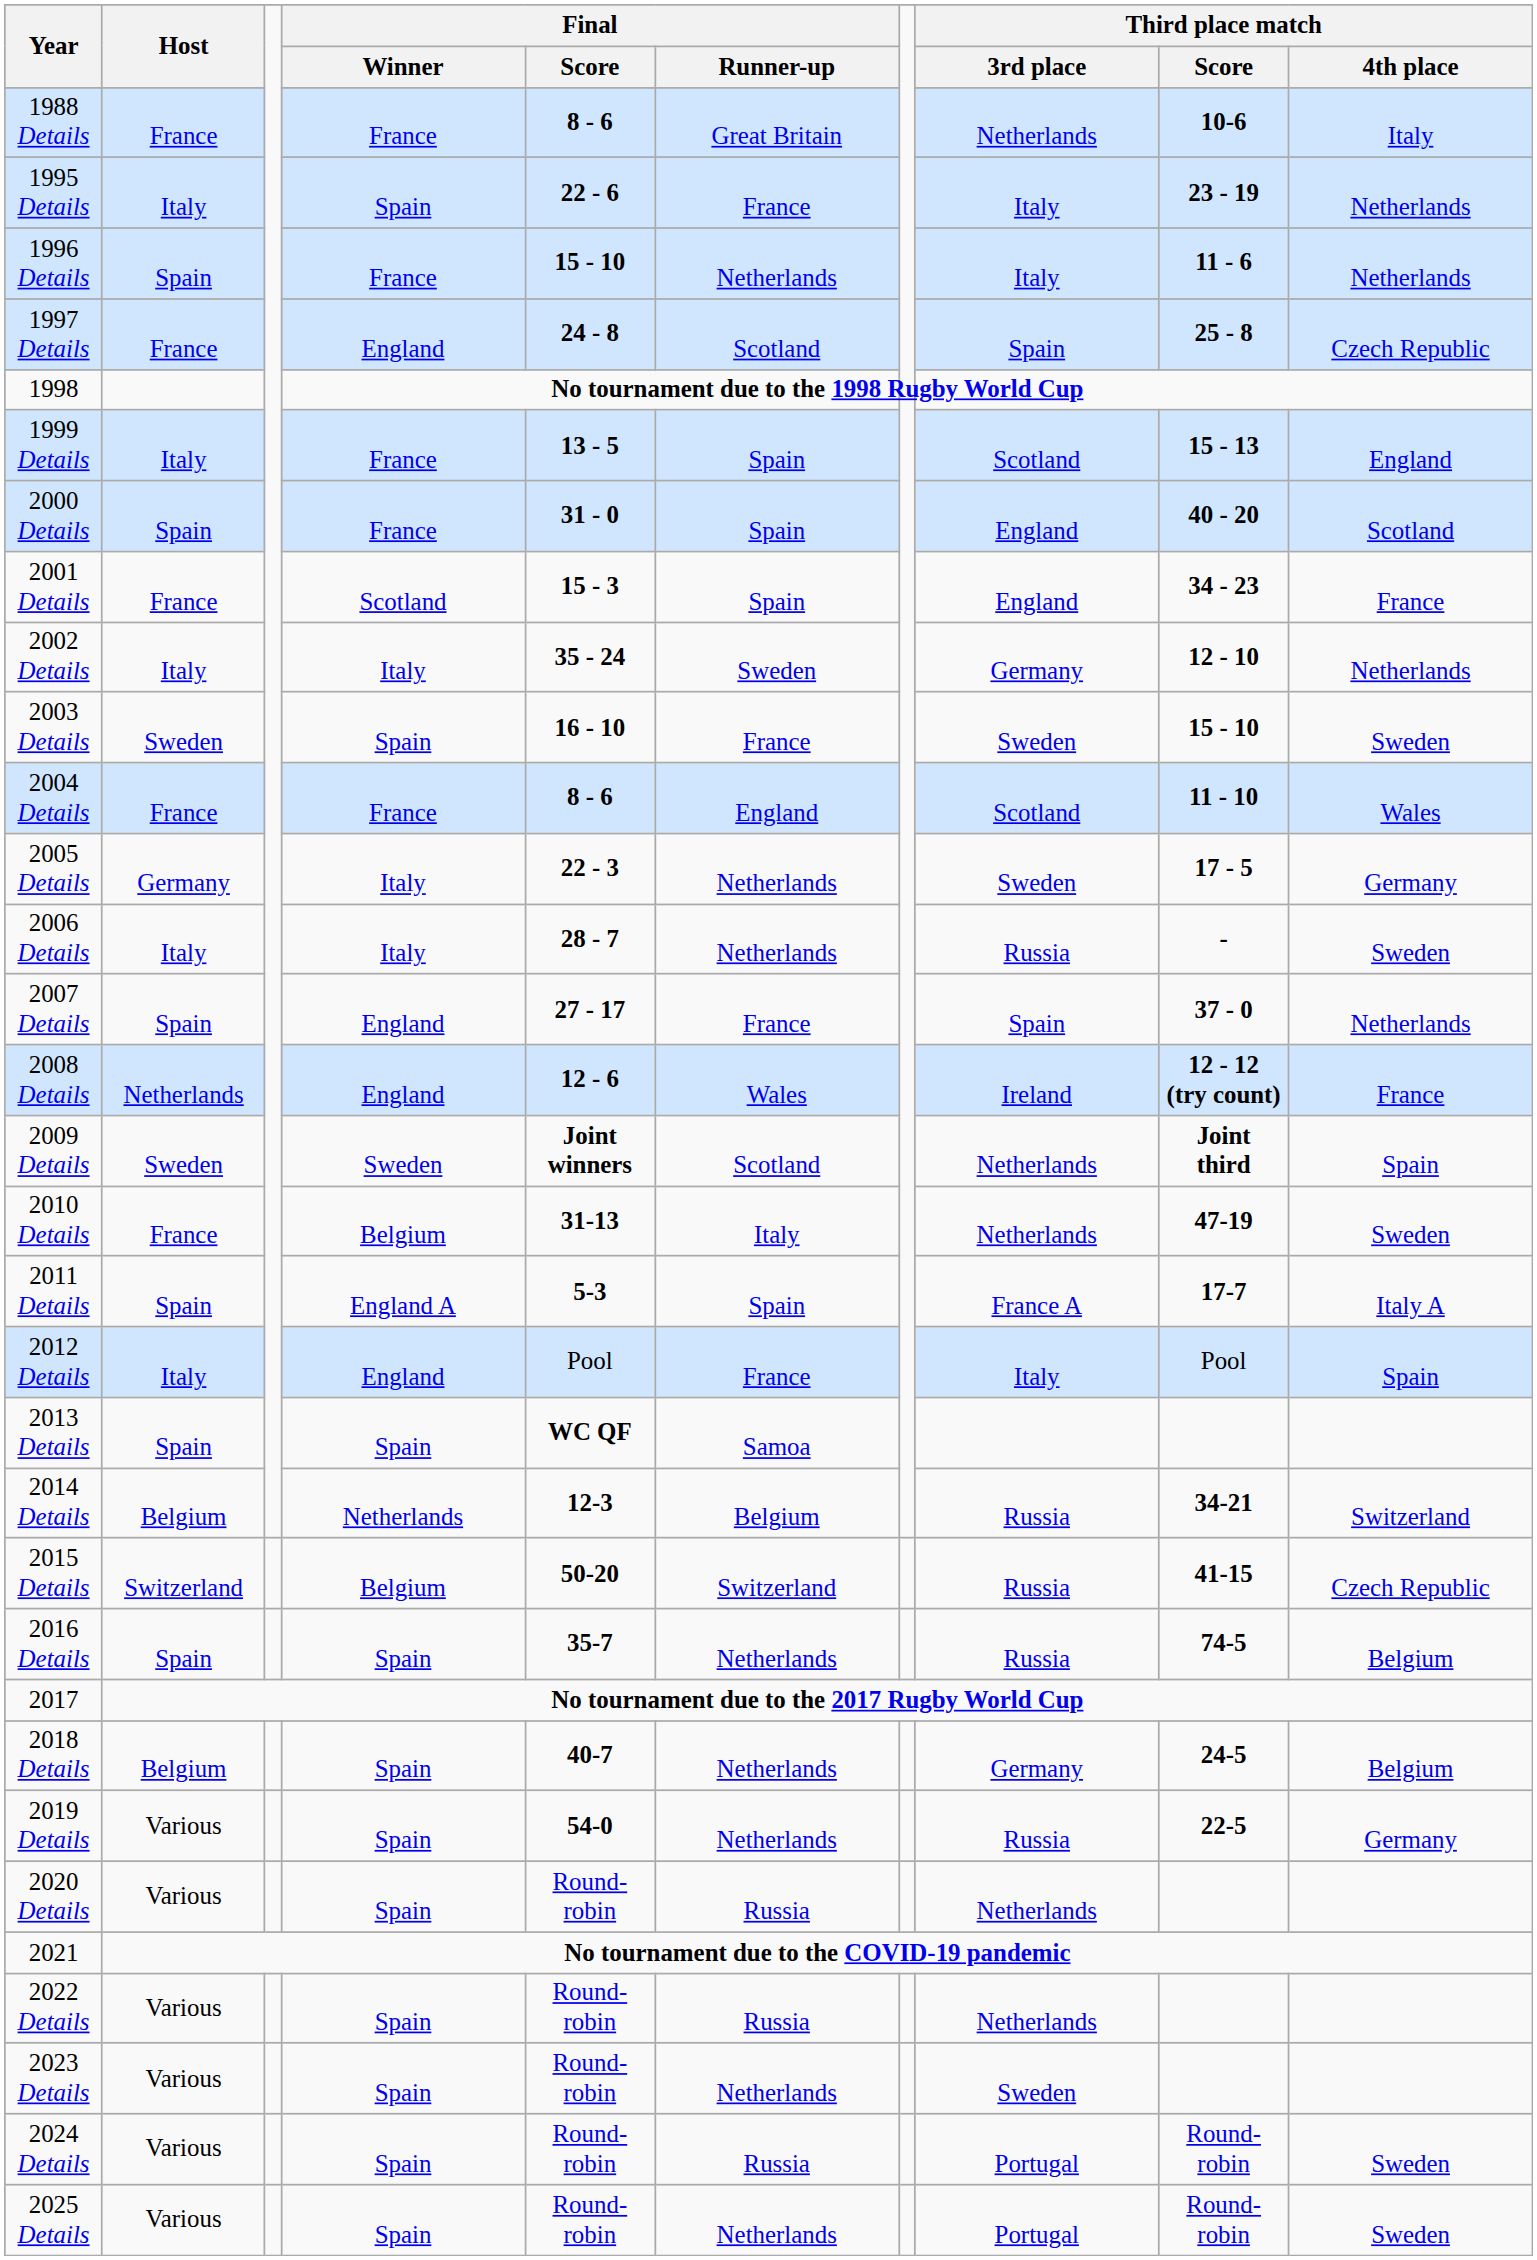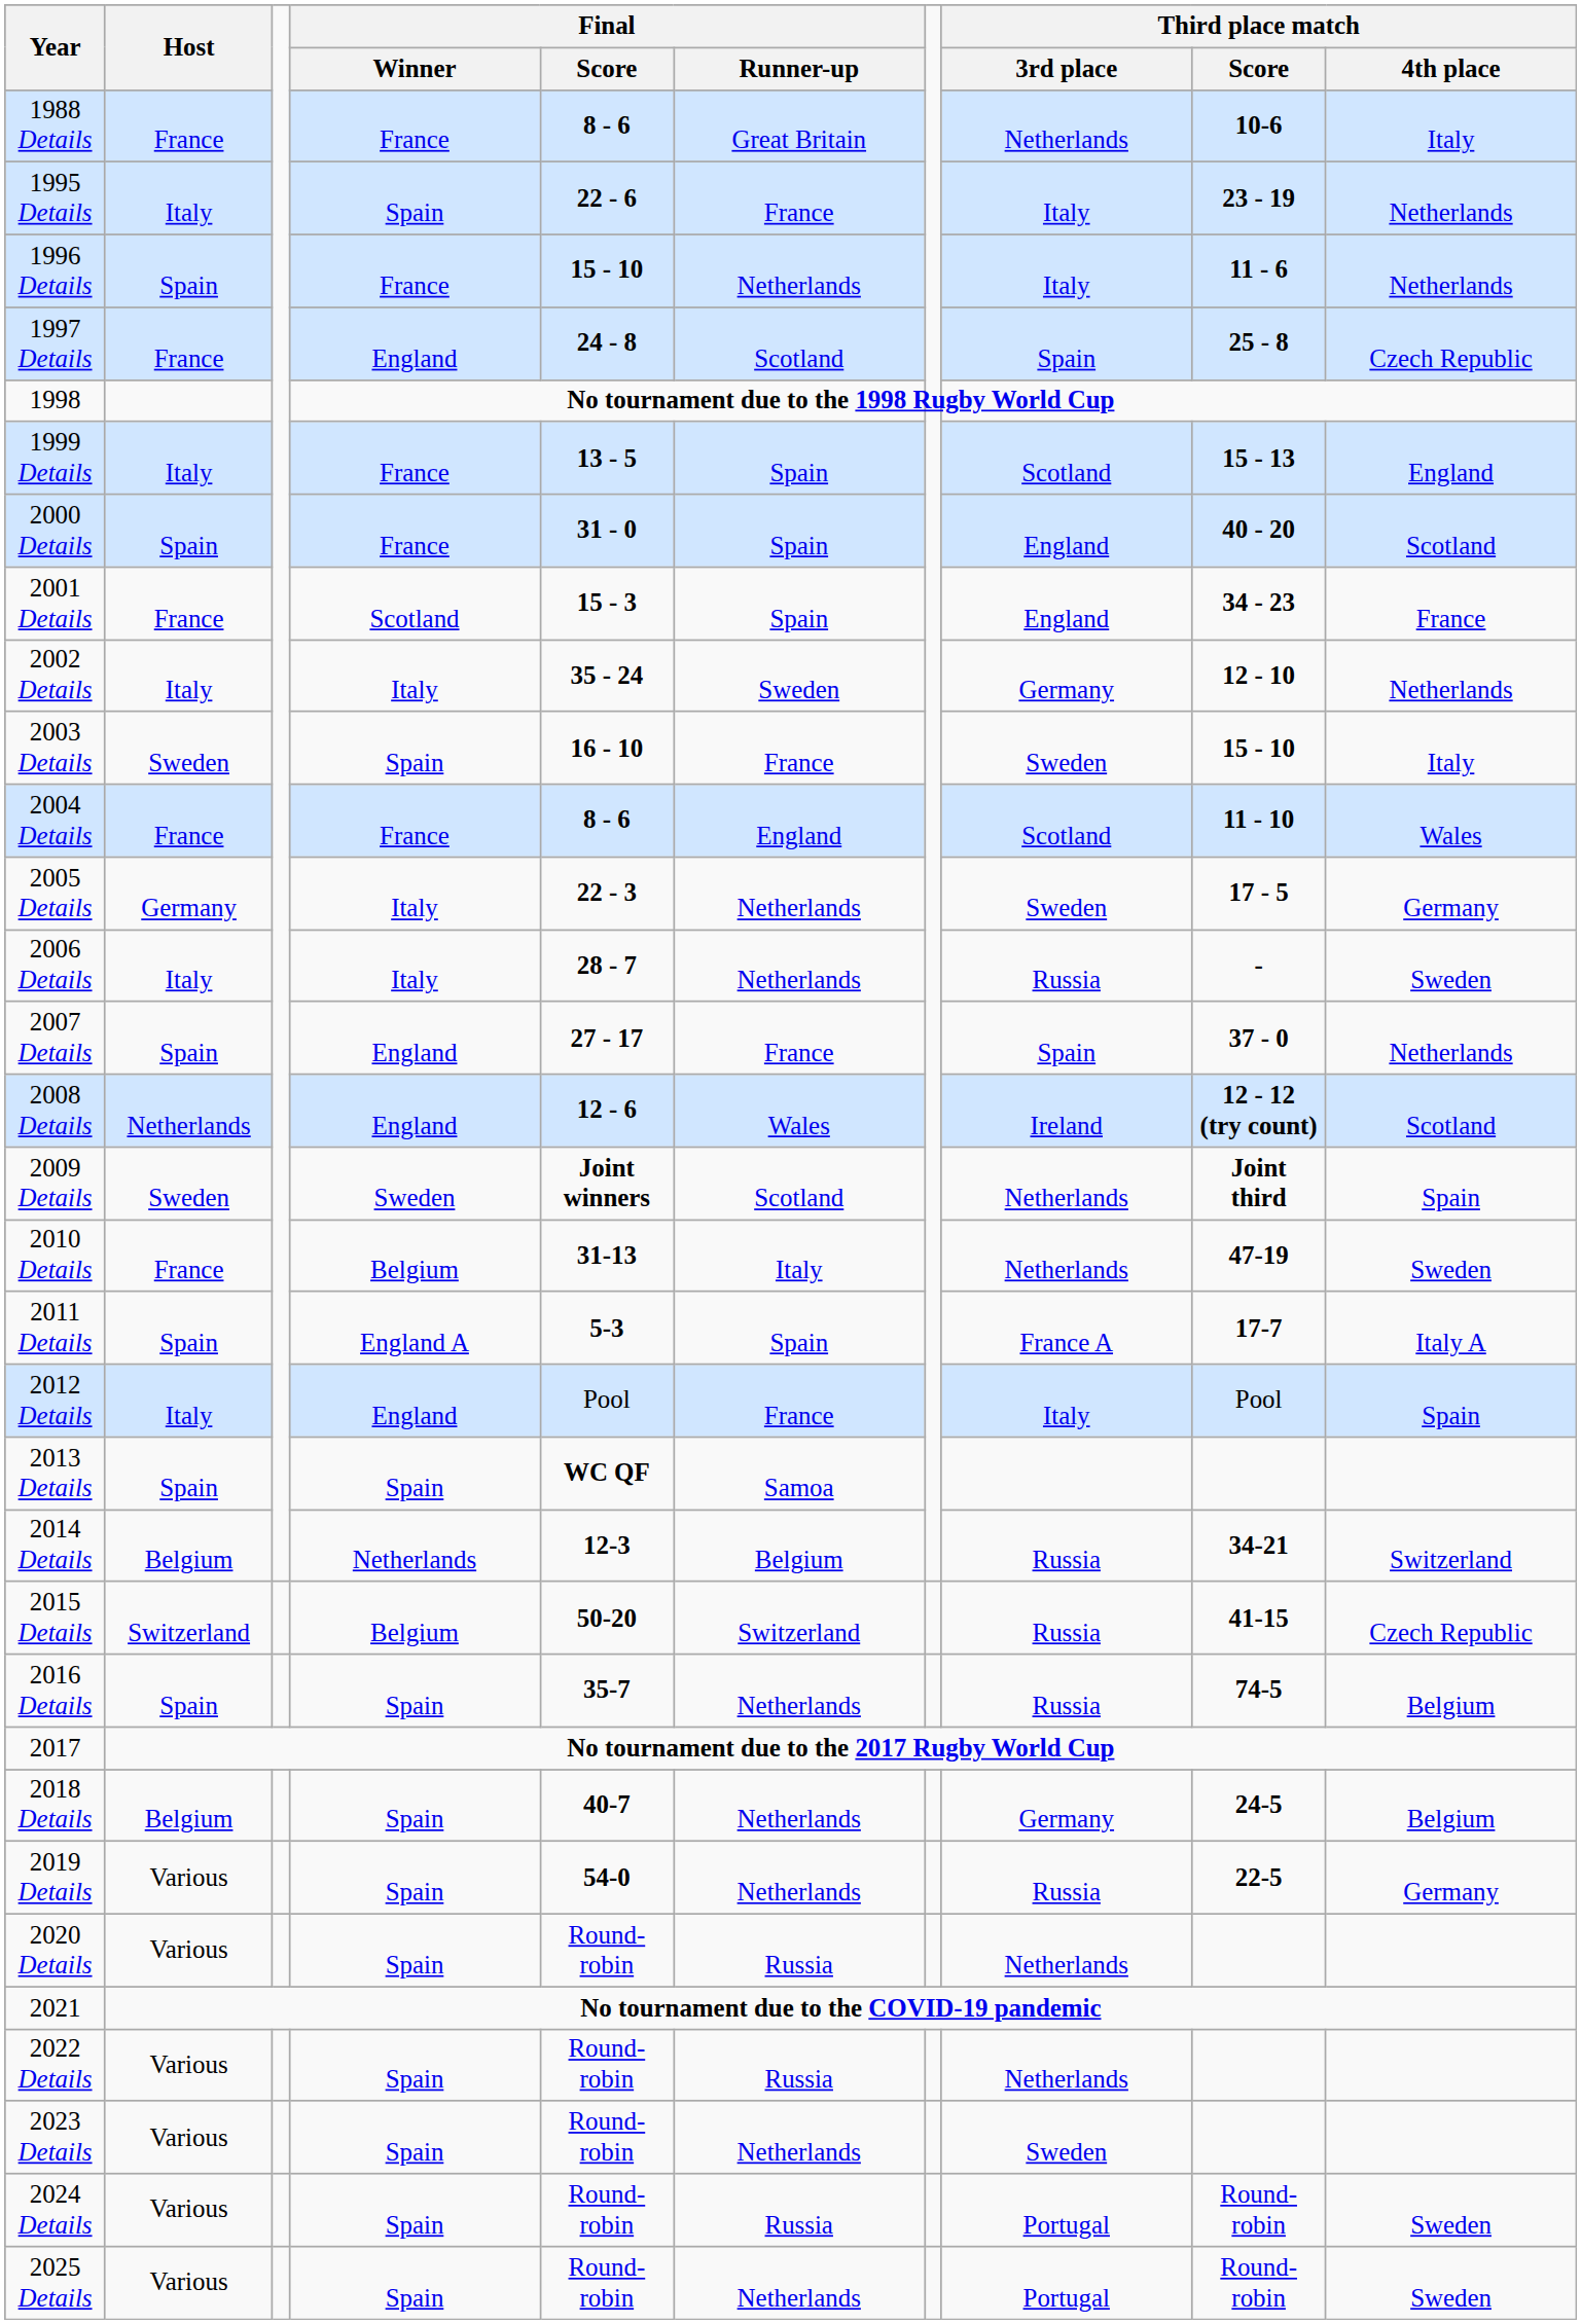2003 Details | Third place match / 4th place: Sweden -> Italy
2008 Details | Third place match / 4th place: France -> Scotland
